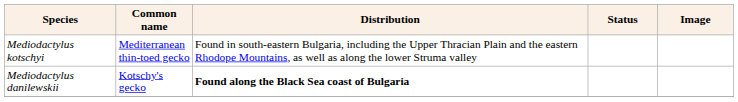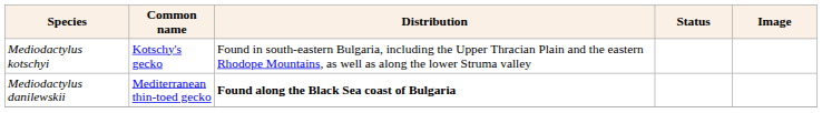Mediodactylus kotschyi | Common name: Mediterranean thin-toed gecko -> Kotschy's gecko
Mediodactylus danilewskii | Common name: Kotschy's gecko -> Mediterranean thin-toed gecko
